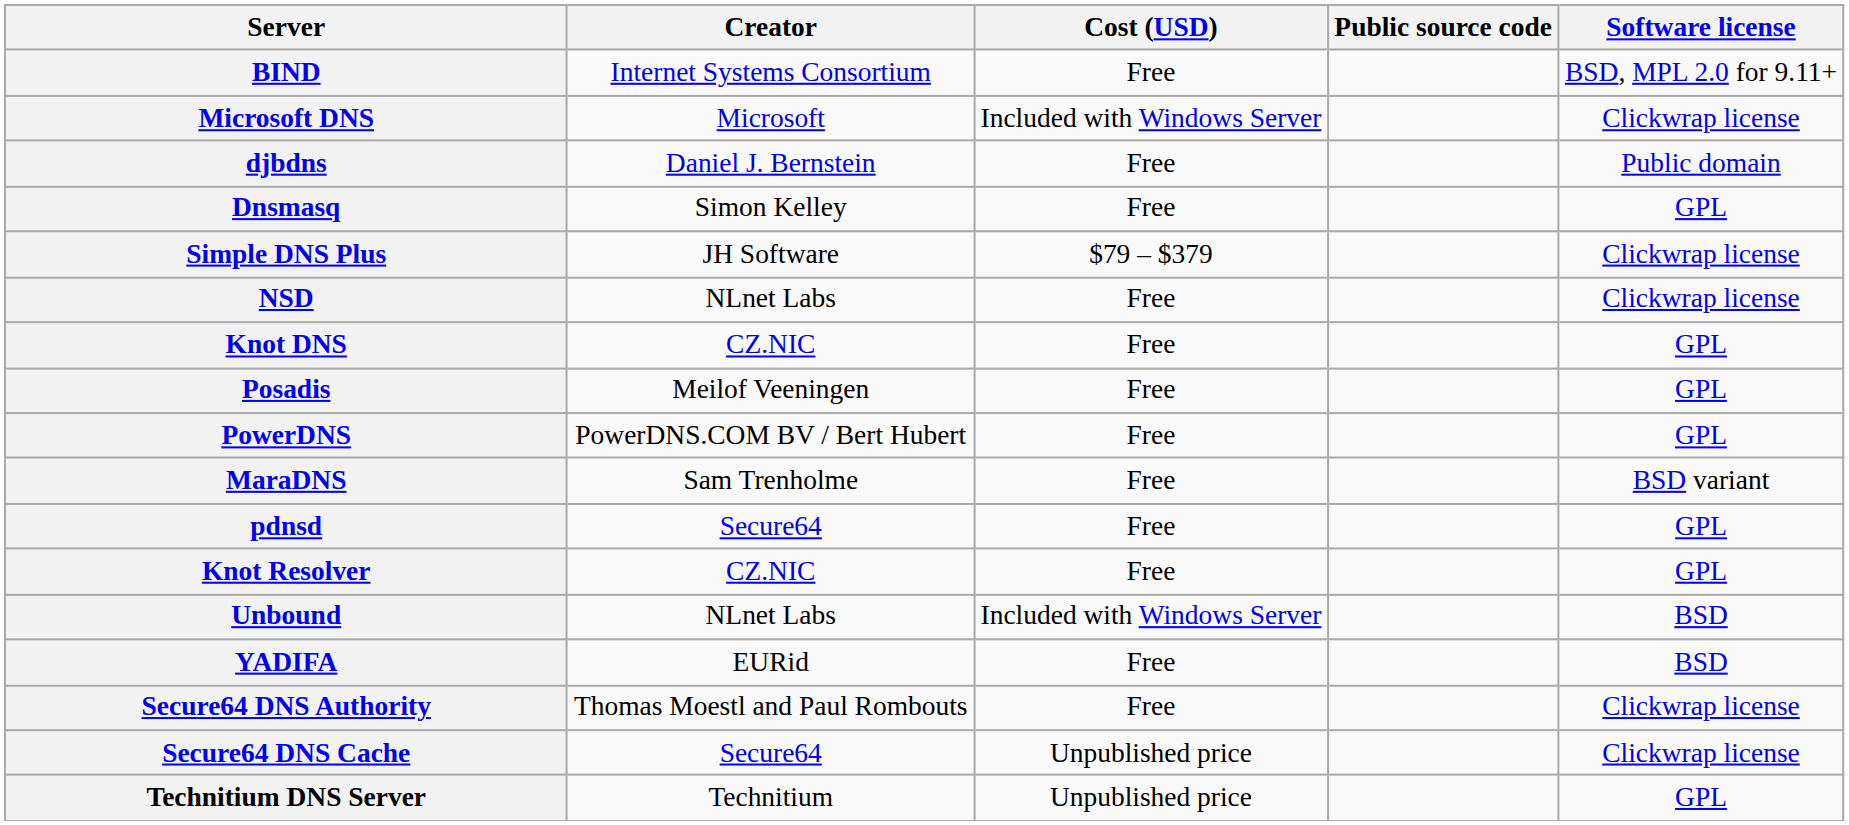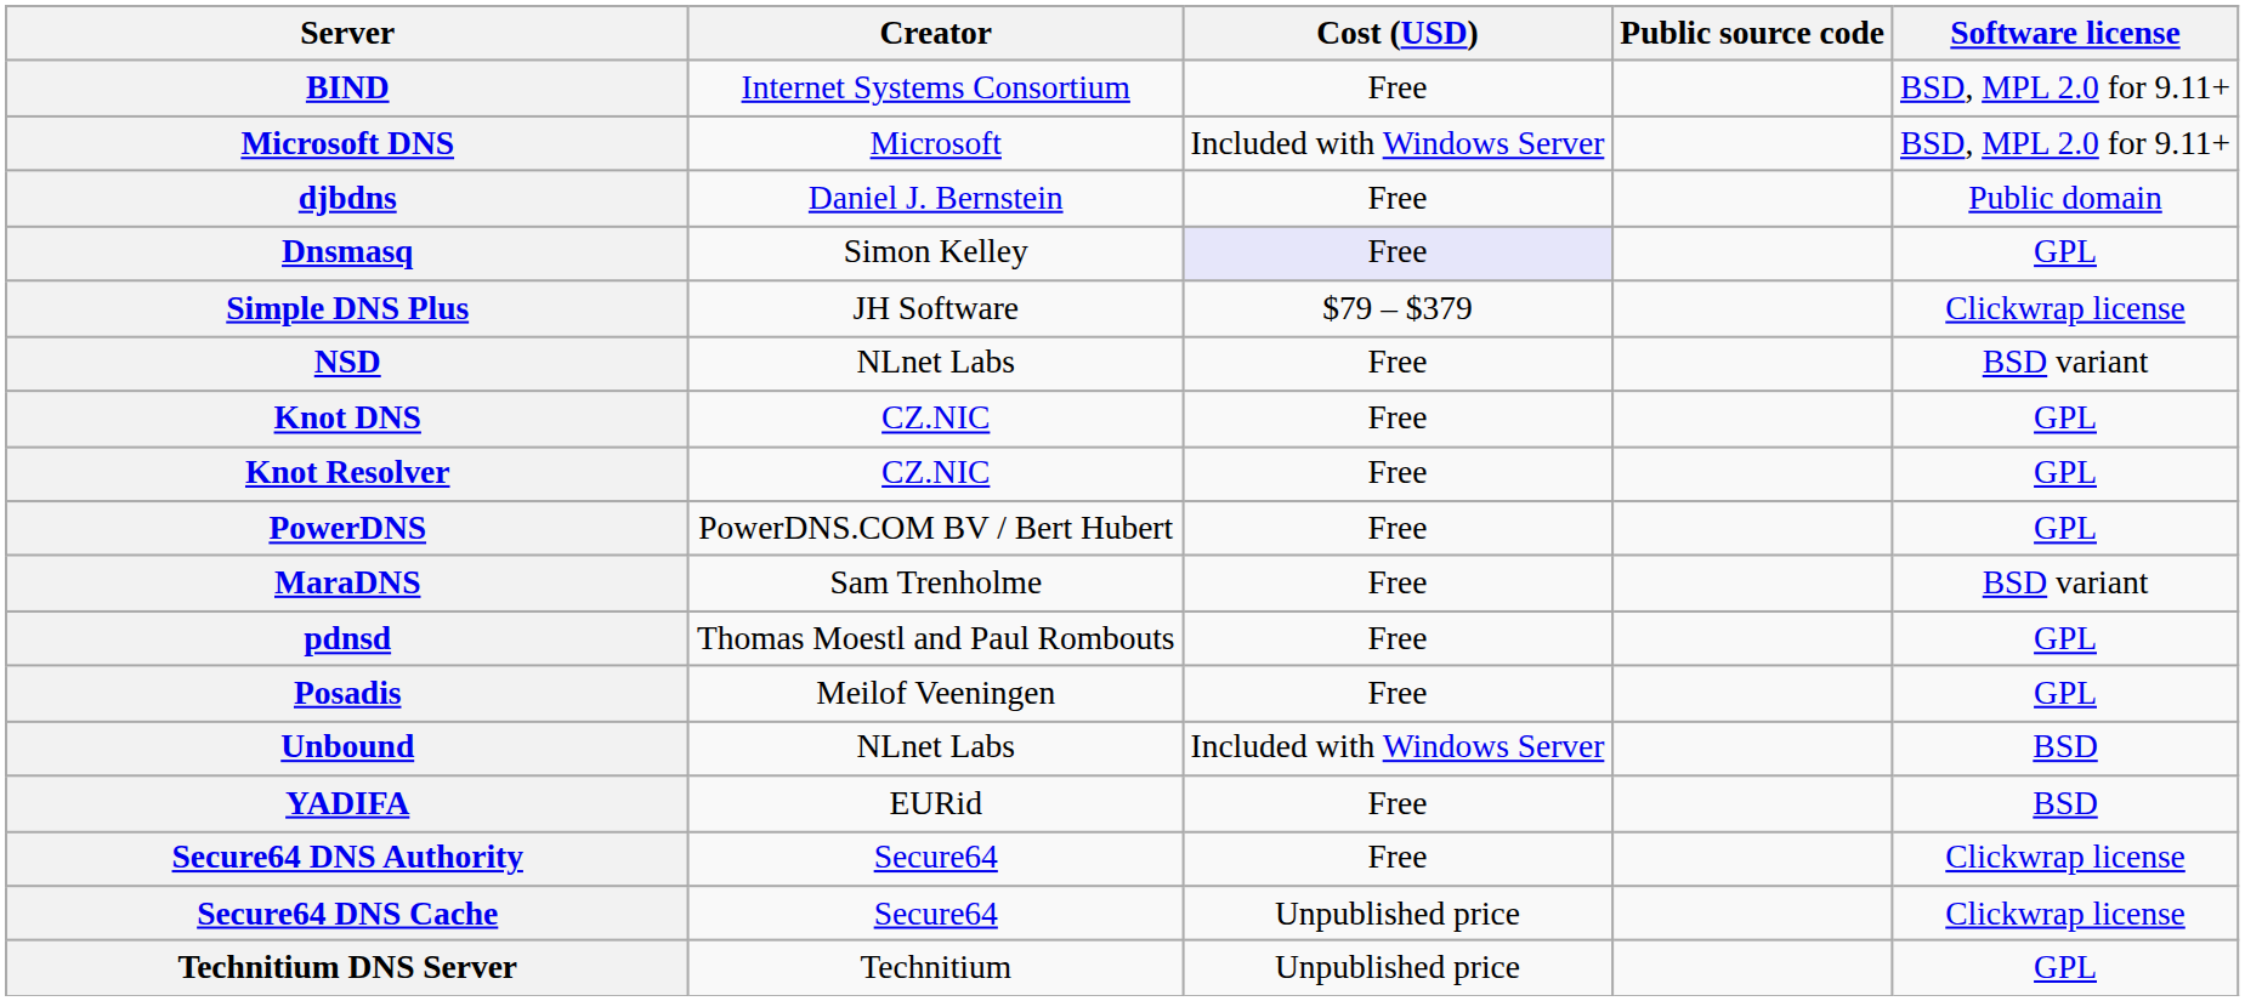Microsoft DNS | Software license: Clickwrap license -> BSD, MPL 2.0 for 9.11+
Dnsmasq | Cost (USD): no background -> lavender background
NSD | Software license: Clickwrap license -> BSD variant
rows swapped: Knot Resolver <-> Posadis
pdnsd | Creator: Secure64 -> Thomas Moestl and Paul Rombouts
Secure64 DNS Authority | Creator: Thomas Moestl and Paul Rombouts -> Secure64
